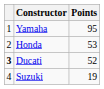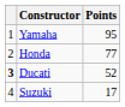Honda | Points: 53 -> 77
Suzuki | Points: 19 -> 17
